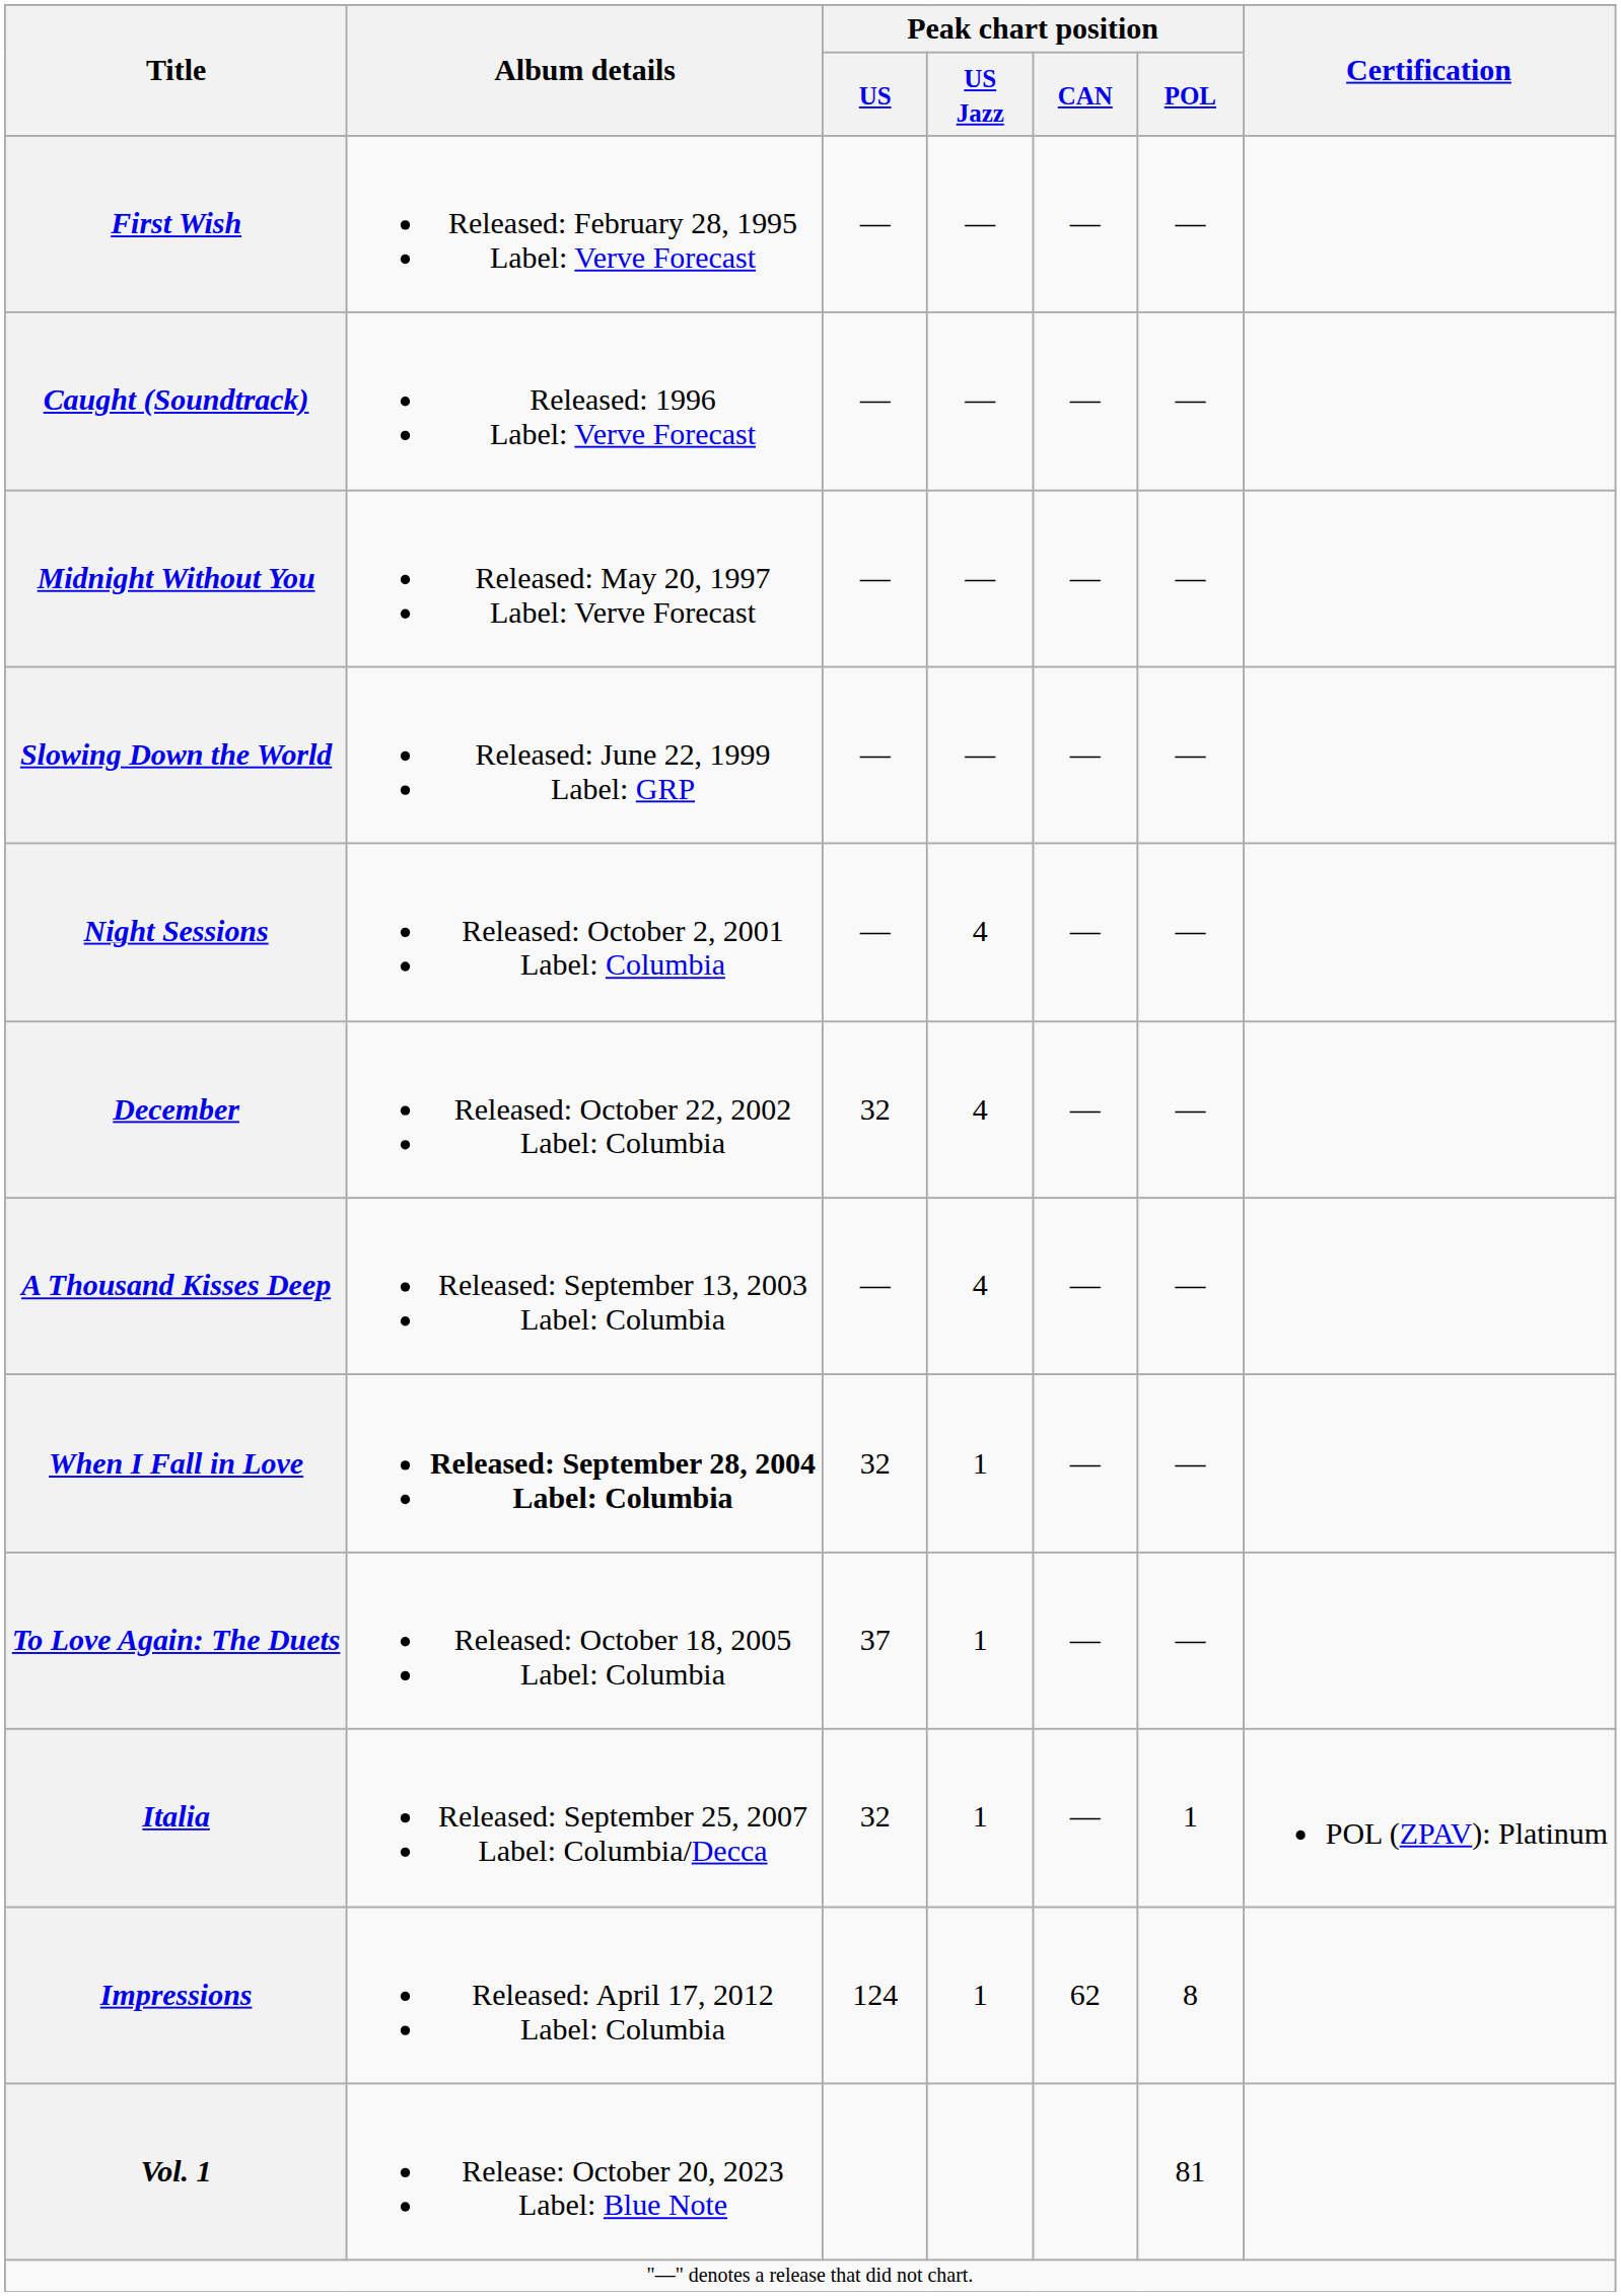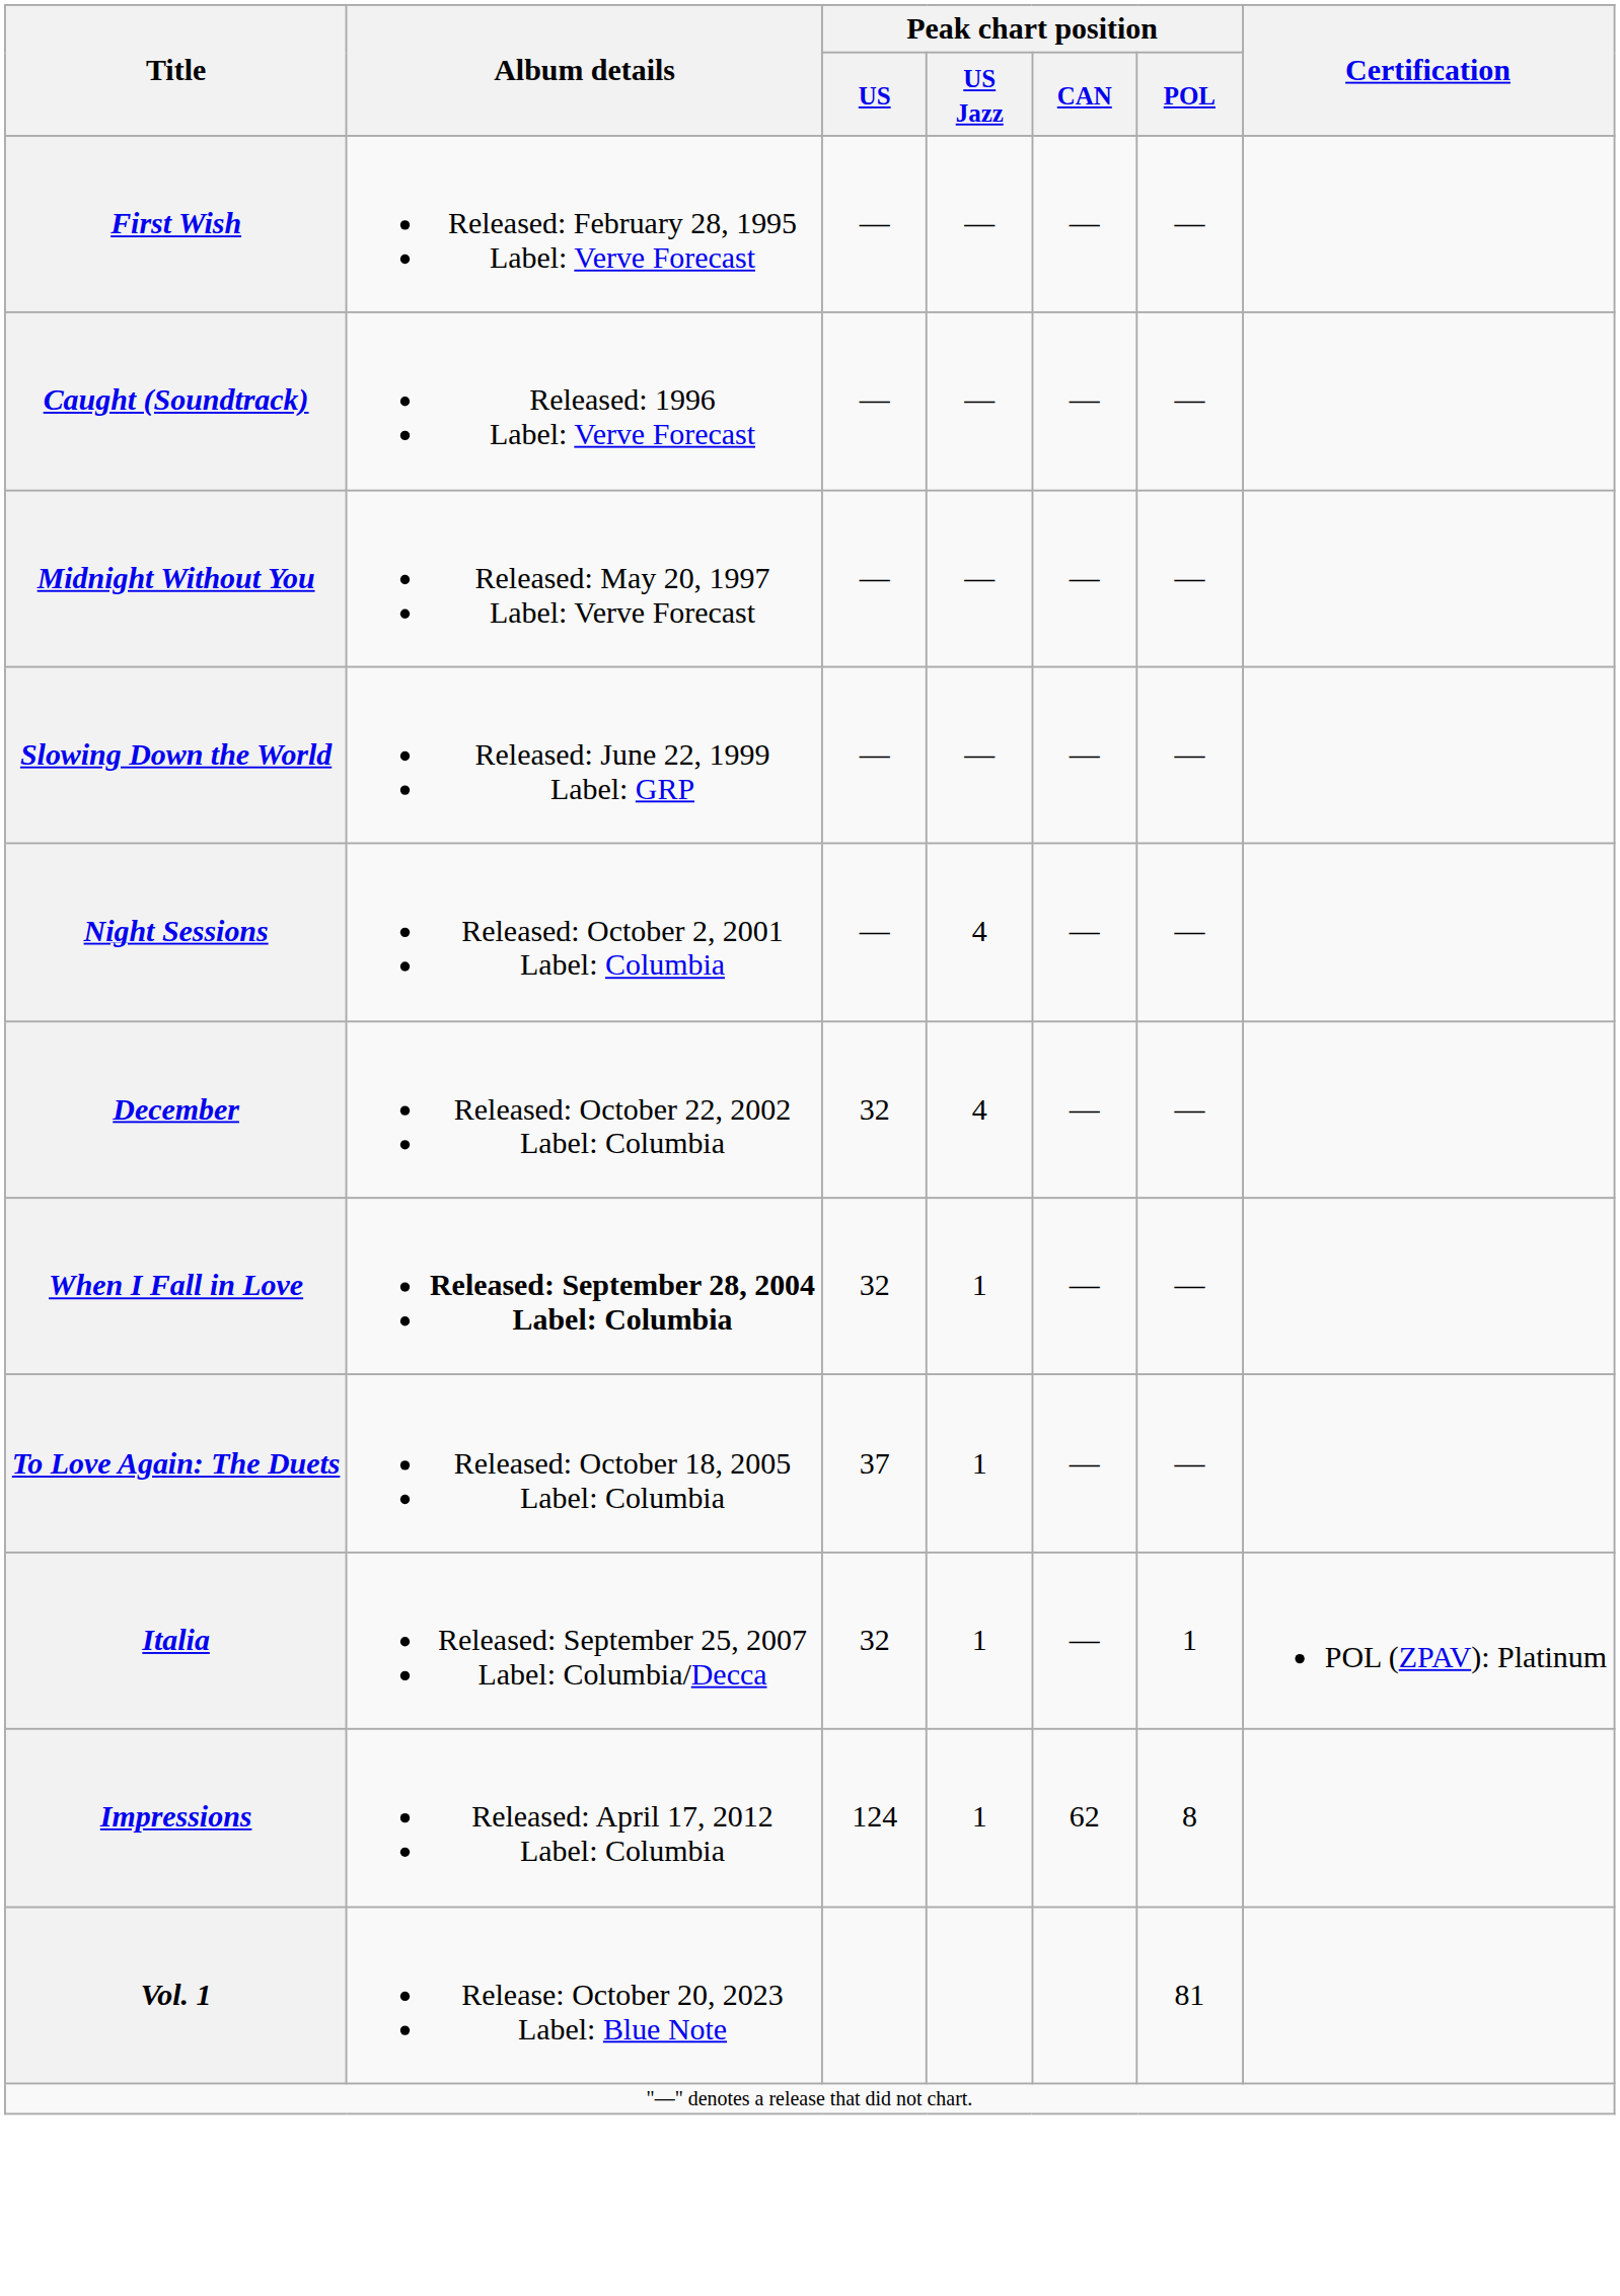- row: A Thousand Kisses Deep | Released: September 13, 2003 Label: Columbia | — | 4 | — | —
